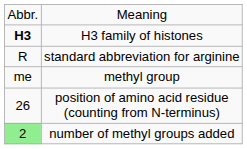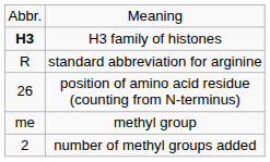rows swapped: position of amino acid residue (counting from N-terminus) <-> methyl group
number of methyl groups added | column 1: lightgreen background -> no background
